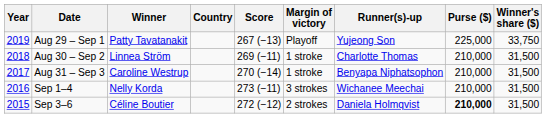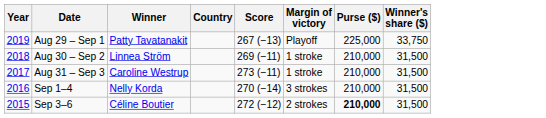- column: Runner(s)-up | Yujeong Son | Charlotte Thomas | Benyapa Niphatsophon | Wichanee Meechai | Daniela Holmqvist
Aug 31 – Sep 3 | Score: 270 (−14) -> 273 (−11)
Sep 1–4 | Score: 273 (−11) -> 270 (−14)
